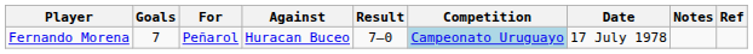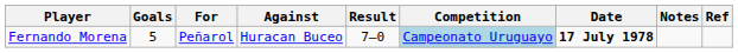Fernando Morena | Goals: 7 -> 5
Fernando Morena | Date: normal -> bold
